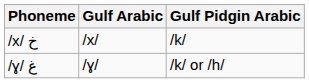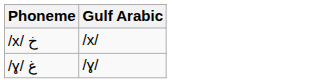- column: Gulf Pidgin Arabic | /k/ | /k/ or /h/
